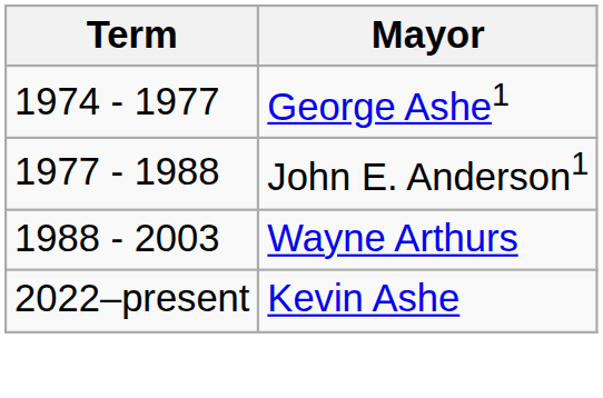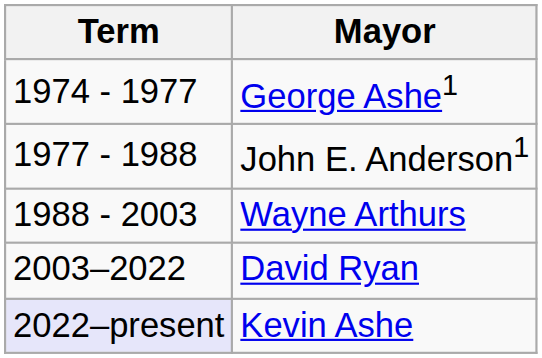+ row: 2003–2022 | David Ryan
Kevin Ashe | Term: no background -> lavender background
